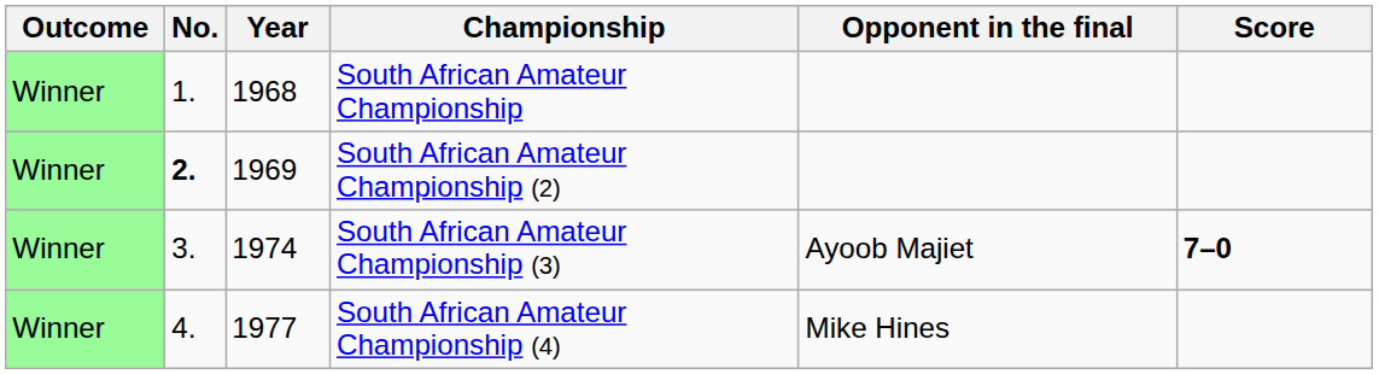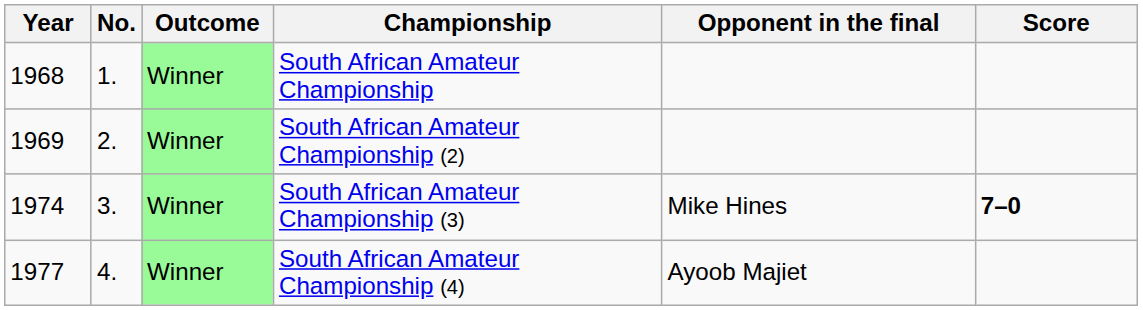columns swapped: Outcome <-> Year
South African Amateur Championship (2) | No.: bold -> normal
South African Amateur Championship (3) | Opponent in the final: Ayoob Majiet -> Mike Hines
South African Amateur Championship (4) | Opponent in the final: Mike Hines -> Ayoob Majiet
